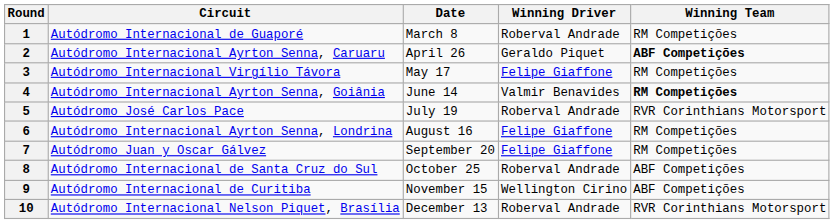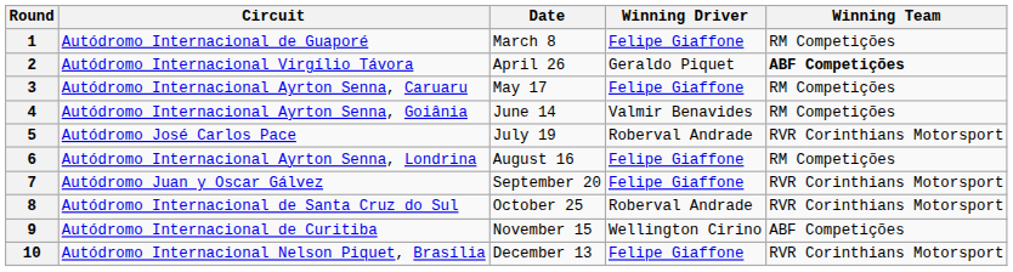1 | Winning Driver: Roberval Andrade -> Felipe Giaffone
2 | Circuit: Autódromo Internacional Ayrton Senna, Caruaru -> Autódromo Internacional Virgílio Távora
3 | Circuit: Autódromo Internacional Virgílio Távora -> Autódromo Internacional Ayrton Senna, Caruaru
4 | Winning Team: bold -> normal
7 | Winning Team: RM Competições -> RVR Corinthians Motorsport
8 | Winning Team: ABF Competições -> RVR Corinthians Motorsport
10 | Winning Driver: Roberval Andrade -> Felipe Giaffone
